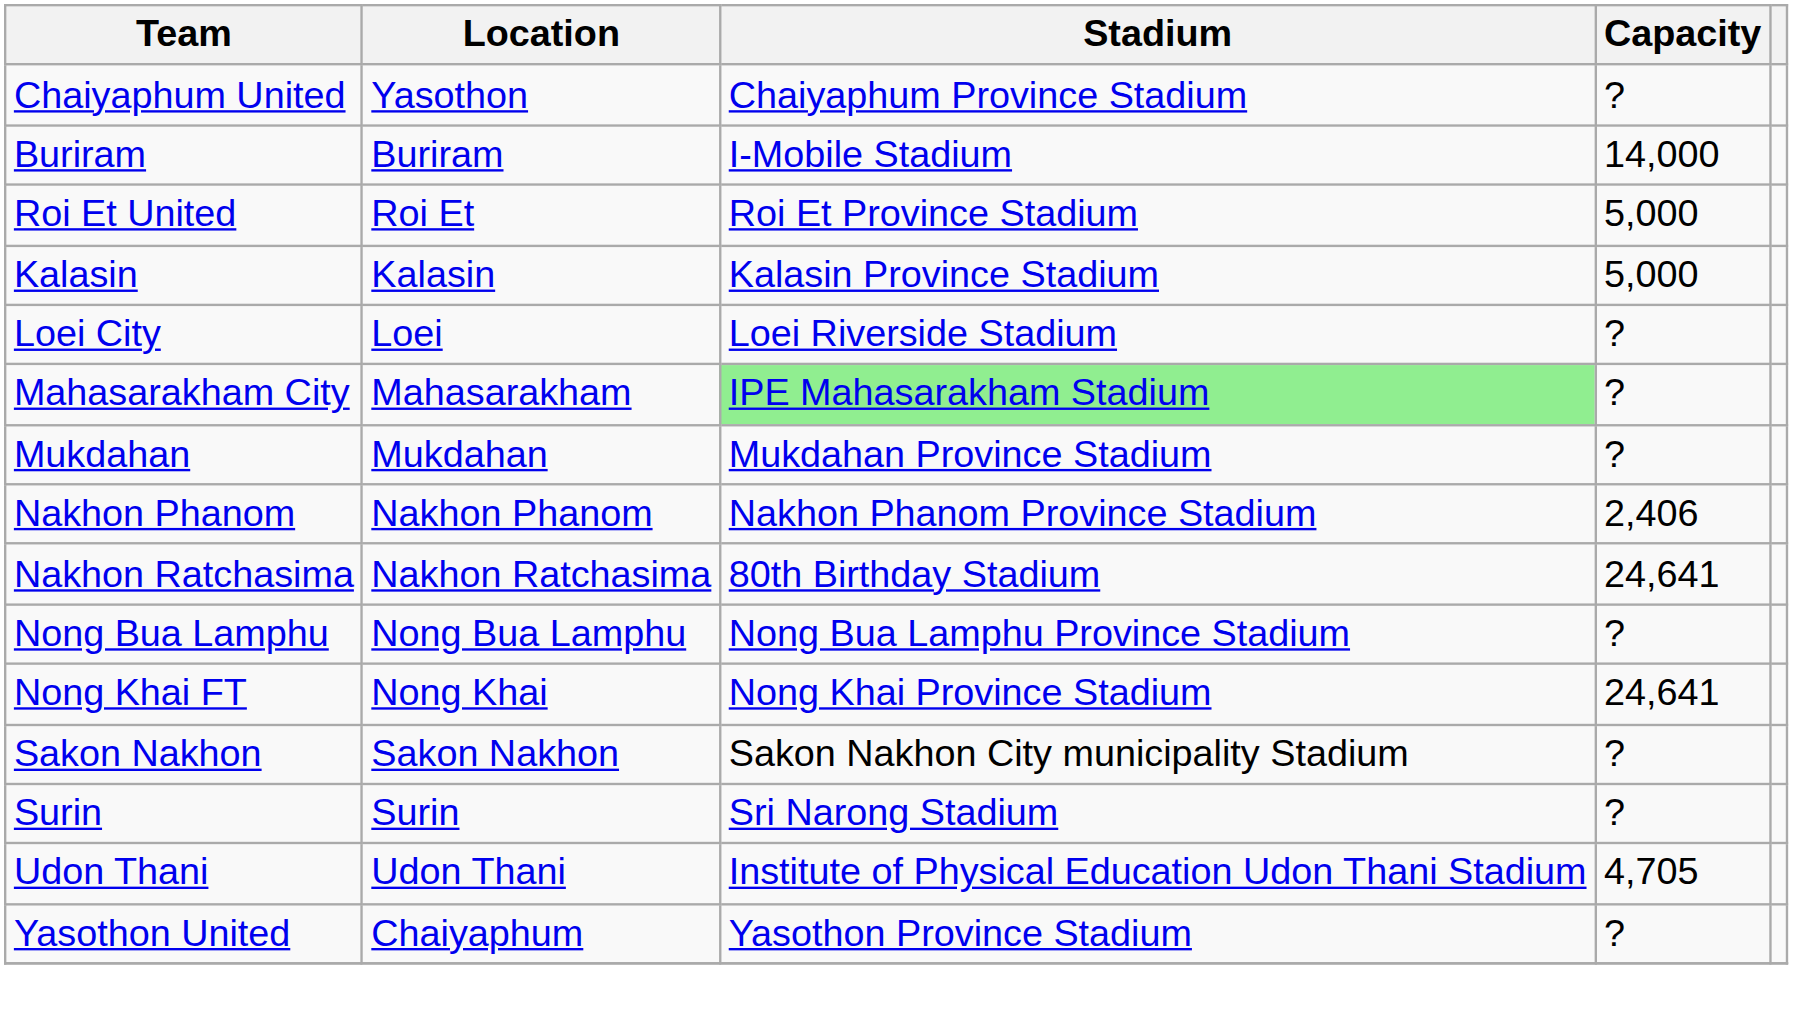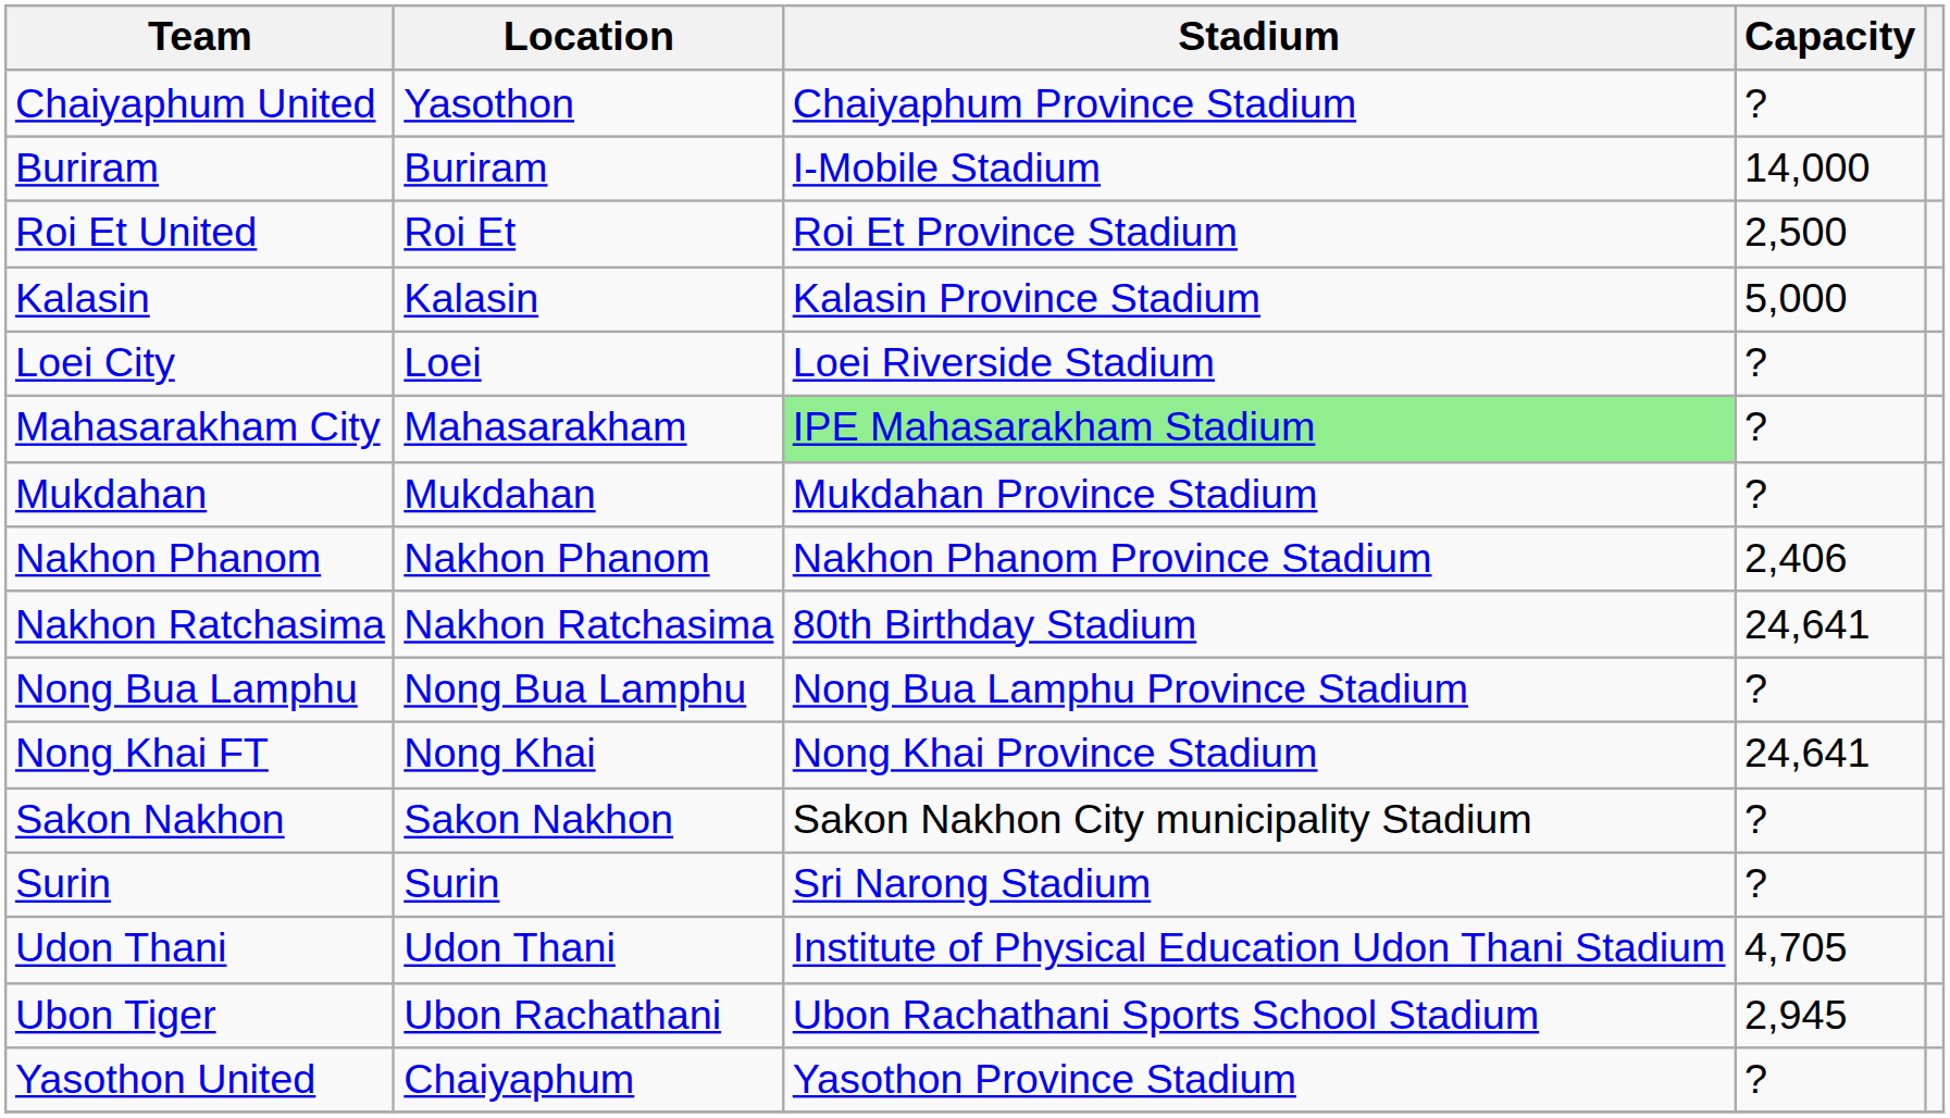Roi Et United | Capacity: 5,000 -> 2,500
+ row: Ubon Tiger | Ubon Rachathani | Ubon Rachathani Sports School Stadium | 2,945
